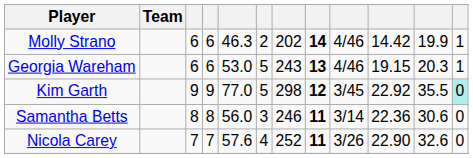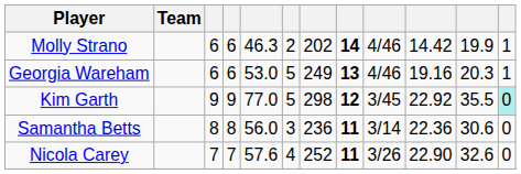Georgia Wareham | column 7: 243 -> 249
Georgia Wareham | column 10: 19.15 -> 19.16
Samantha Betts | column 7: 246 -> 236
